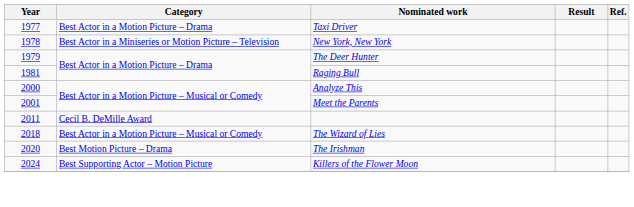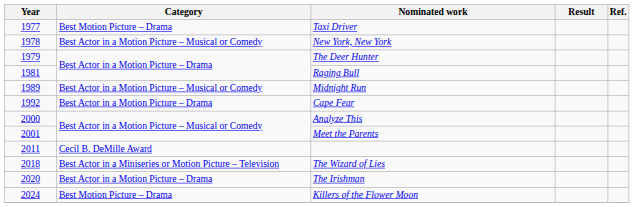Taxi Driver | Category: Best Actor in a Motion Picture – Drama -> Best Motion Picture – Drama
New York, New York | Category: Best Actor in a Miniseries or Motion Picture – Television -> Best Actor in a Motion Picture – Musical or Comedy
+ row: 1989 | Best Actor in a Motion Picture – Musical or Comedy | Midnight Run
+ row: 1992 | Best Actor in a Motion Picture – Drama | Cape Fear
The Wizard of Lies | Category: Best Actor in a Motion Picture – Musical or Comedy -> Best Actor in a Miniseries or Motion Picture – Television
The Irishman | Category: Best Motion Picture – Drama -> Best Actor in a Motion Picture – Drama
Killers of the Flower Moon | Category: Best Supporting Actor – Motion Picture -> Best Motion Picture – Drama
